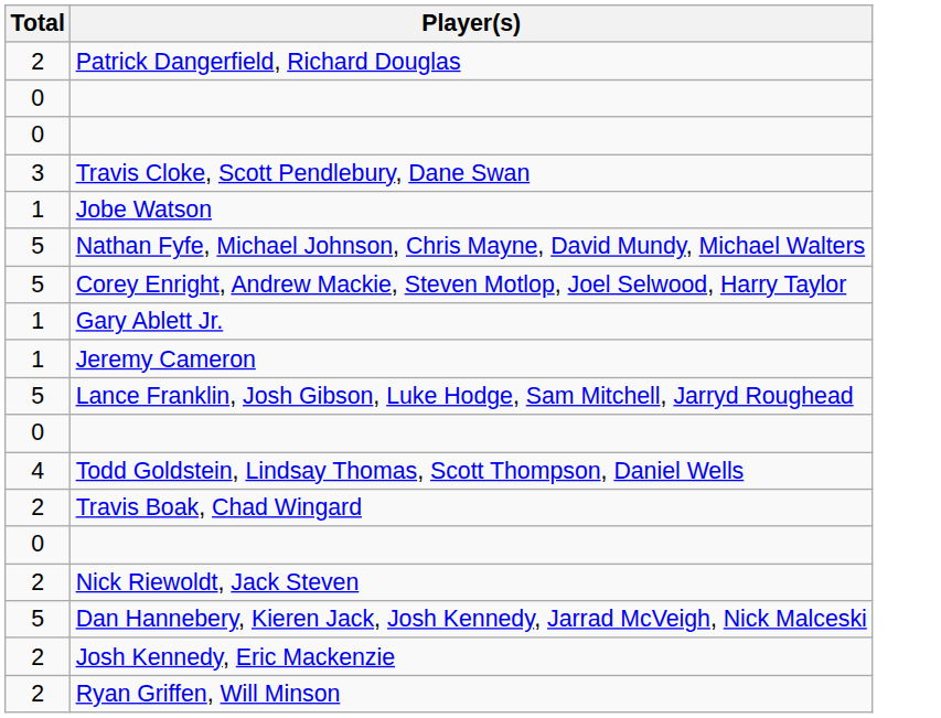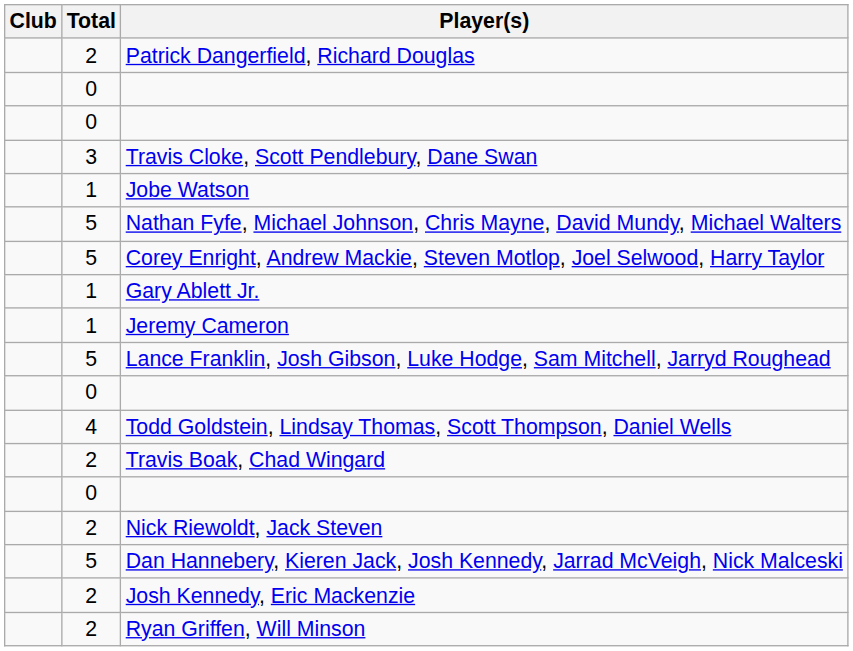+ column: Club
